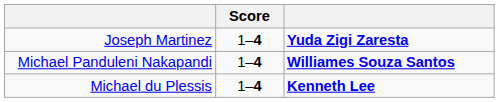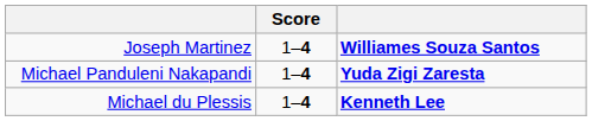Joseph Martinez | column 3: Yuda Zigi Zaresta -> Williames Souza Santos
Michael Panduleni Nakapandi | column 3: Williames Souza Santos -> Yuda Zigi Zaresta
